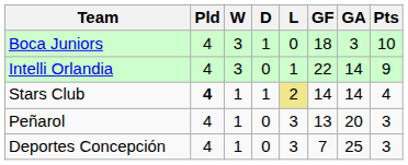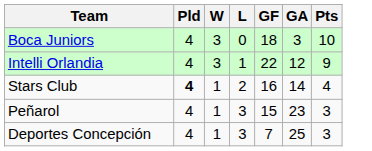- column: D | 1 | 0 | 1 | 0 | 0
Intelli Orlandia | GA: 14 -> 12
Stars Club | L: khaki background -> no background
Stars Club | GF: 14 -> 16
Peñarol | GF: 13 -> 15
Peñarol | GA: 20 -> 23
